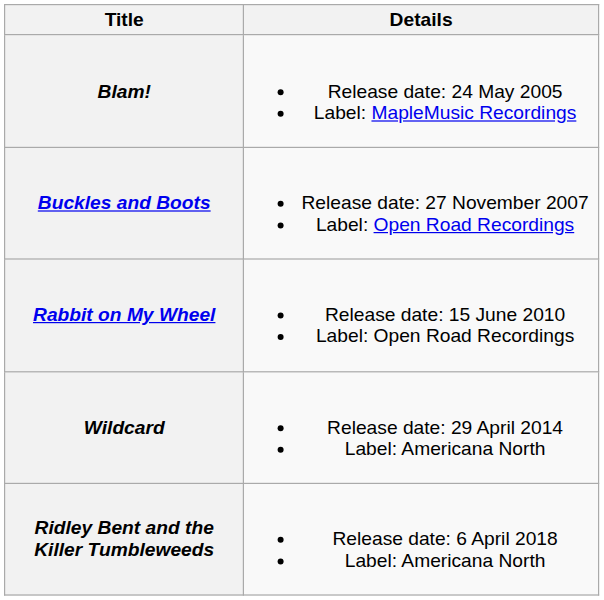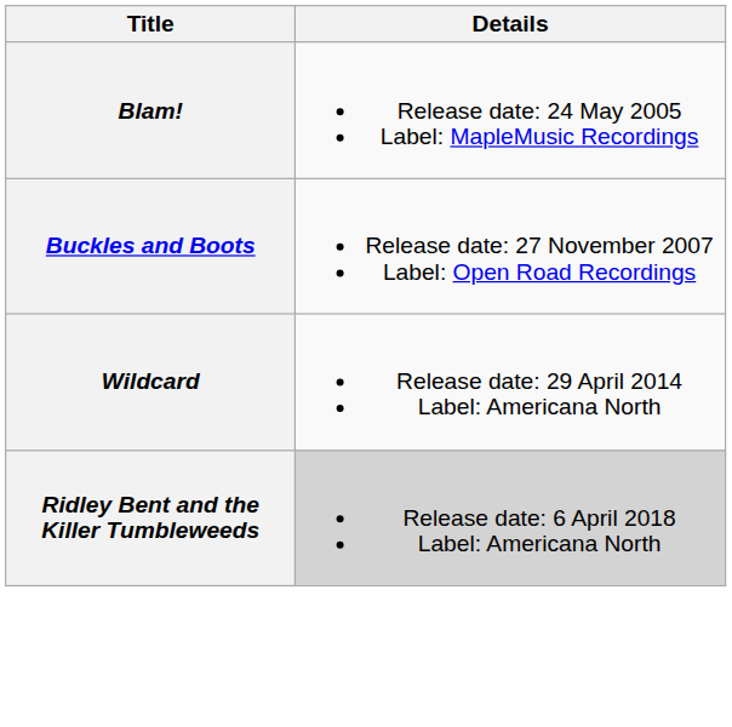- row: Rabbit on My Wheel | Release date: 15 June 2010 Label: Open Road Recordings
Ridley Bent and the Killer Tumbleweeds | Details: no background -> lightgrey background
